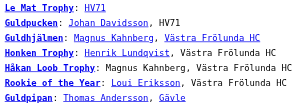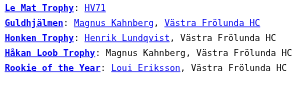- row: Guldpucken: Johan Davidsson, HV71
- row: Guldpipan: Thomas Andersson, Gävle
